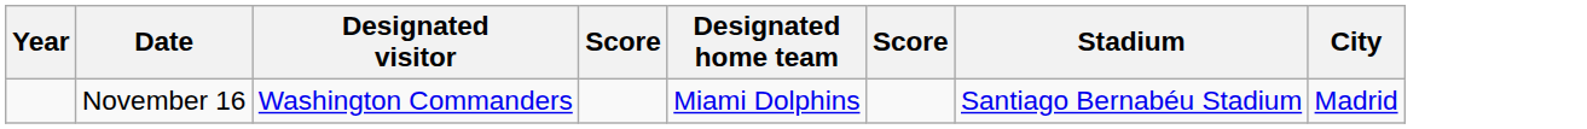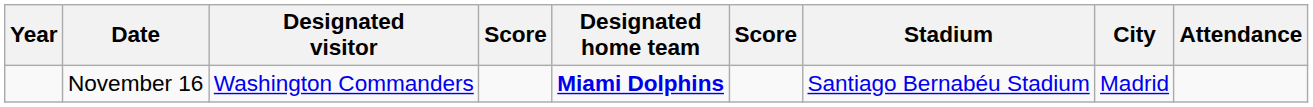+ column: Attendance
November 16 | Designated home team: normal -> bold
